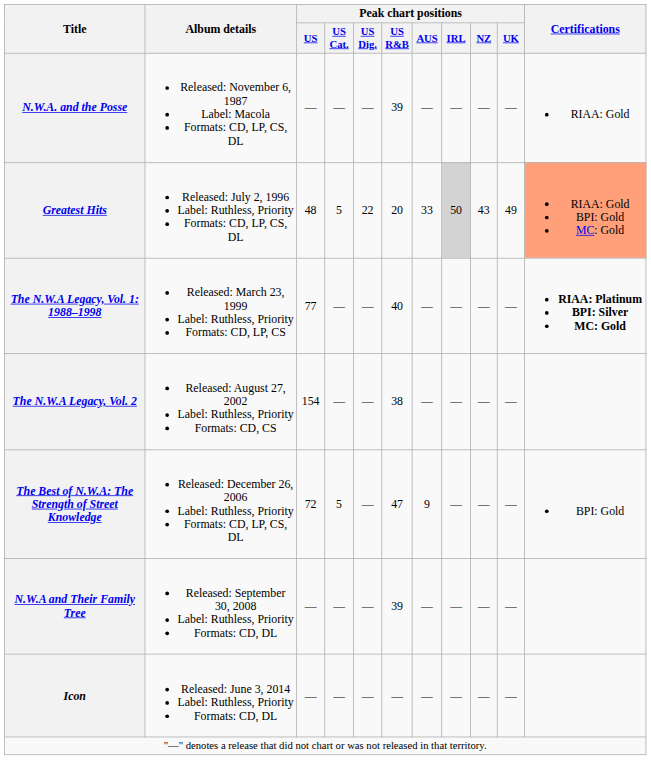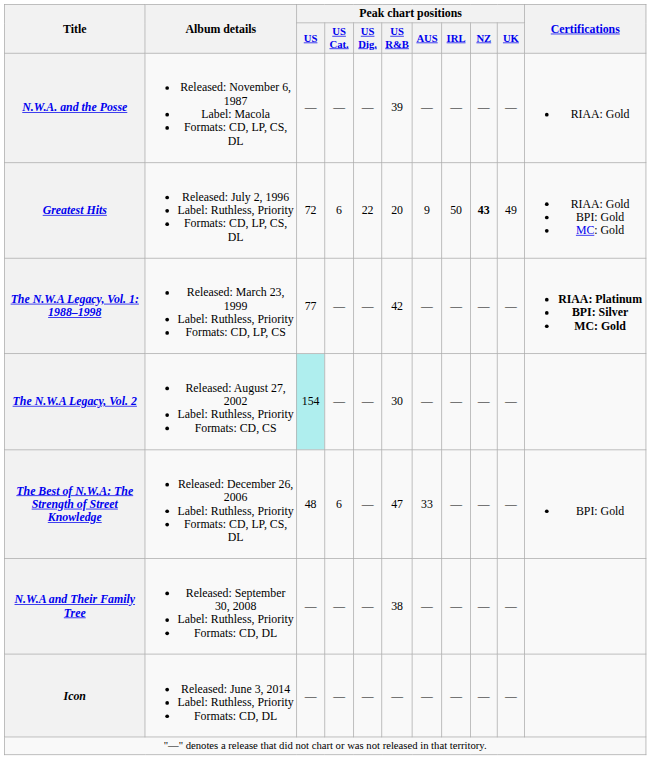Greatest Hits | Peak chart positions / US: 48 -> 72
Greatest Hits | Peak chart positions / US Cat.: 5 -> 6
Greatest Hits | Peak chart positions / AUS: 33 -> 9
Greatest Hits | Peak chart positions / IRL: lightgrey background -> no background
Greatest Hits | Peak chart positions / NZ: normal -> bold
Greatest Hits | Certifications: lightsalmon background -> no background
The N.W.A Legacy, Vol. 1: 1988–1998 | Peak chart positions / US R&B: 40 -> 42
The N.W.A Legacy, Vol. 2 | Peak chart positions / US: no background -> paleturquoise background
The N.W.A Legacy, Vol. 2 | Peak chart positions / US R&B: 38 -> 30
The Best of N.W.A: The Strength of Street Knowledge | Peak chart positions / US: 72 -> 48
The Best of N.W.A: The Strength of Street Knowledge | Peak chart positions / US Cat.: 5 -> 6
The Best of N.W.A: The Strength of Street Knowledge | Peak chart positions / AUS: 9 -> 33
N.W.A and Their Family Tree | Peak chart positions / US R&B: 39 -> 38
